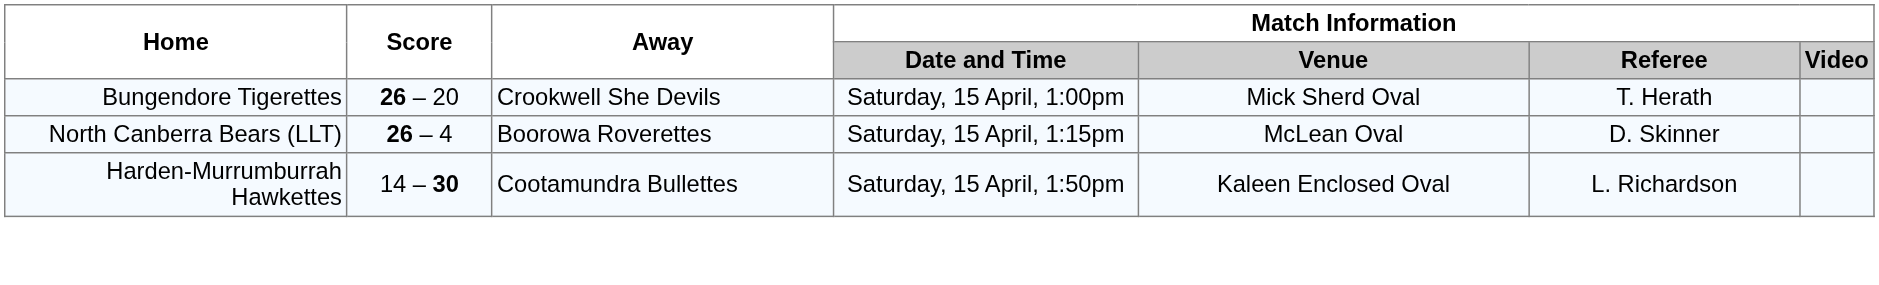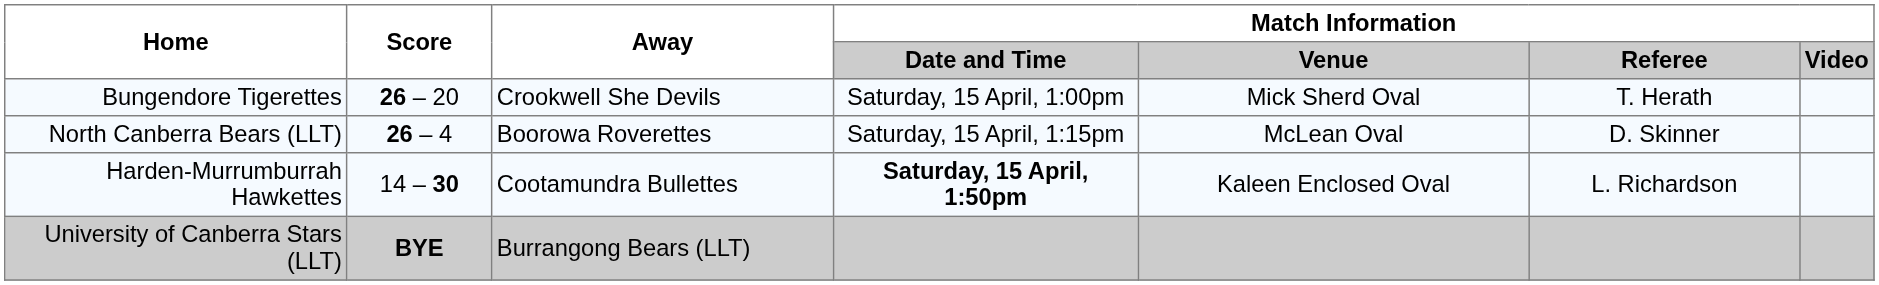Harden-Murrumburrah Hawkettes | Match Information / Date and Time: normal -> bold
+ row: University of Canberra Stars (LLT) | BYE | Burrangong Bears (LLT)
